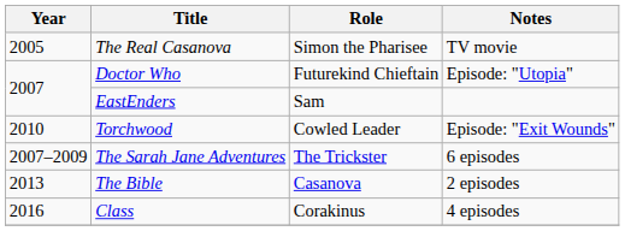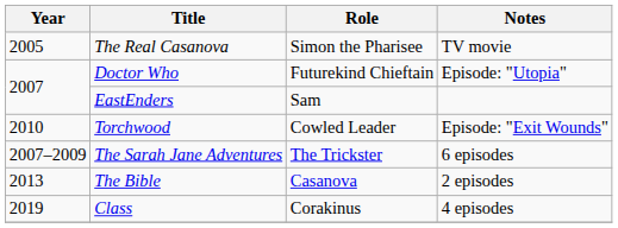Class | Year: 2016 -> 2019
